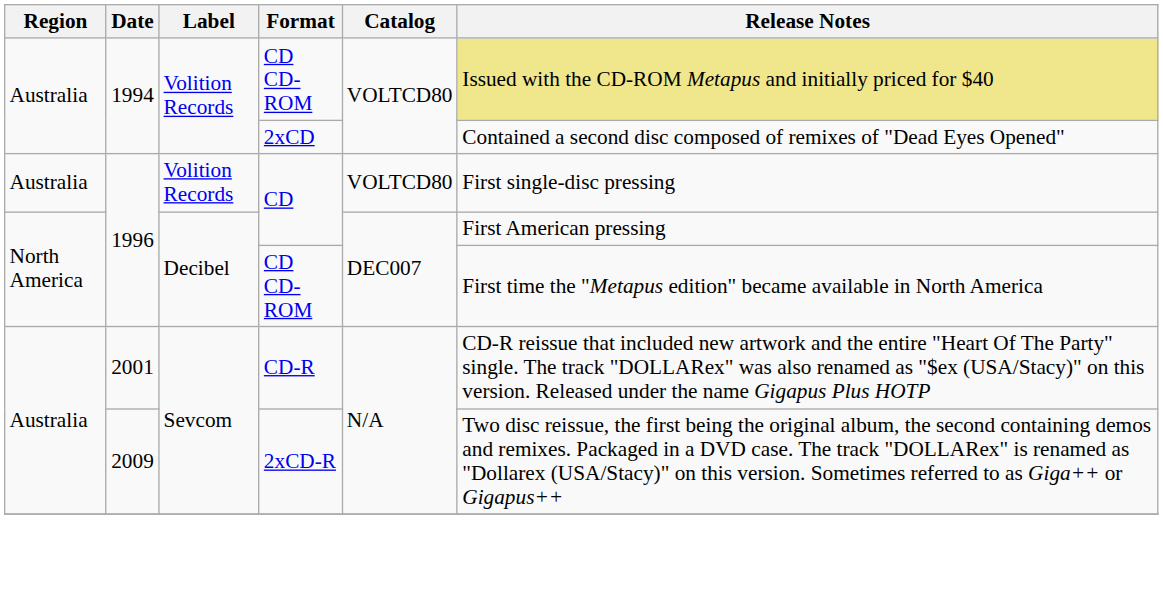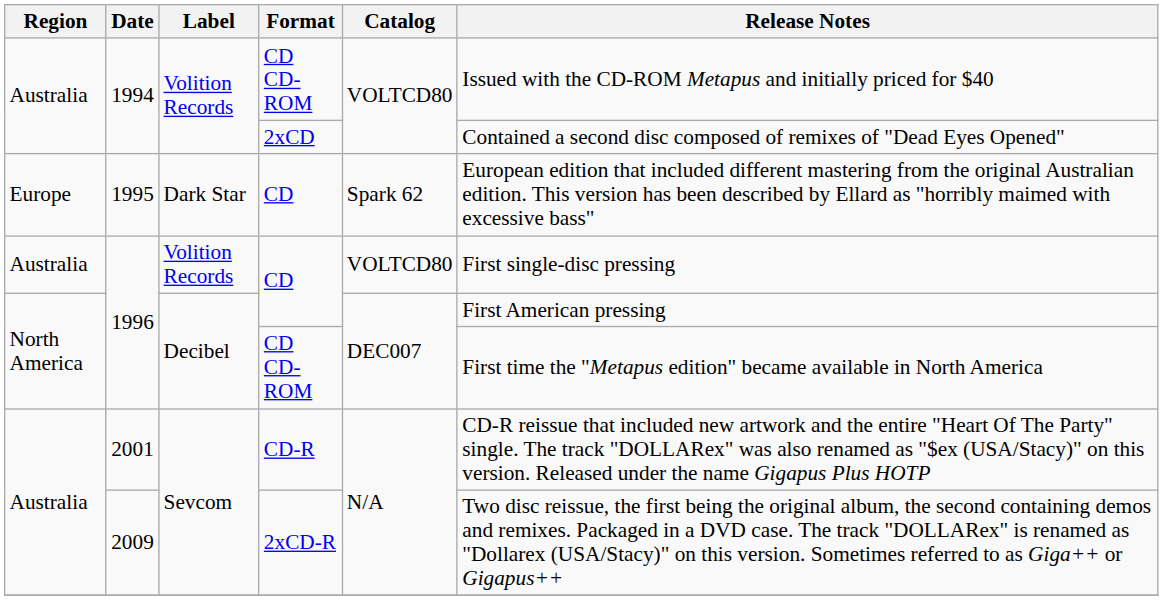1994 / CD CD-ROM | Release Notes: khaki background -> no background
+ row: Europe | 1995 | Dark Star | CD | Spark 62 | European edition that included different mastering from the original Australian edition. This version has been described by Ellard as "horribly maimed with excessive bass"
